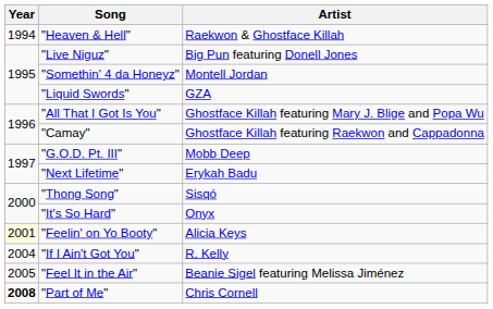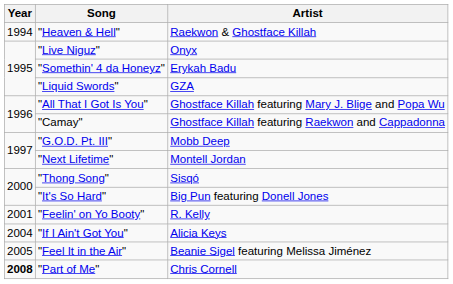"Live Niguz" | Artist: Big Pun featuring Donell Jones -> Onyx
"Somethin' 4 da Honeyz" | Artist: Montell Jordan -> Erykah Badu
"Next Lifetime" | Artist: Erykah Badu -> Montell Jordan
"It's So Hard" | Artist: Onyx -> Big Pun featuring Donell Jones
"Feelin' on Yo Booty" | Year: lightyellow background -> no background
"Feelin' on Yo Booty" | Artist: Alicia Keys -> R. Kelly
"If I Ain't Got You" | Artist: R. Kelly -> Alicia Keys
